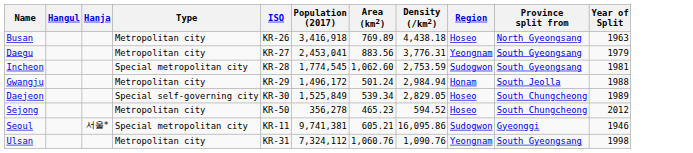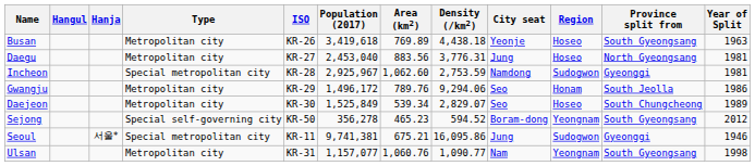+ column: City seat | Yeonje | Jung | Namdong | Seo | Seo | Boram-dong | Jung | Nam
Busan | Population (2017): 3,416,918 -> 3,419,618
Busan | Province split from: North Gyeongsang -> South Gyeongsang
Daegu | Population (2017): 2,453,041 -> 2,453,040
Daegu | Region: Yeongnam -> Hoseo
Daegu | Province split from: South Gyeongsang -> North Gyeongsang
Daegu | Year of Split: 1979 -> 1981
Incheon | Population (2017): 1,774,545 -> 2,925,967
Incheon | Province split from: South Gyeongsang -> Gyeonggi
Gwangju | Area (km2): 501.24 -> 789.76
Gwangju | Density (/km2): 2,984.94 -> 9,294.06
Gwangju | Year of Split: 1988 -> 1986
Daejeon | Type: Special self-governing city -> Metropolitan city
Daejeon | Density (/km2): 2,829.05 -> 2,829.07
Sejong | Type: Metropolitan city -> Special self-governing city
Sejong | Region: Hoseo -> Yeongnam
Sejong | Province split from: South Chungcheong -> South Gyeongsang
Seoul | Area (km2): 605.21 -> 675.21
Ulsan | Population (2017): 7,324,112 -> 1,157,077
Ulsan | Density (/km2): 1,090.76 -> 1,090.77
